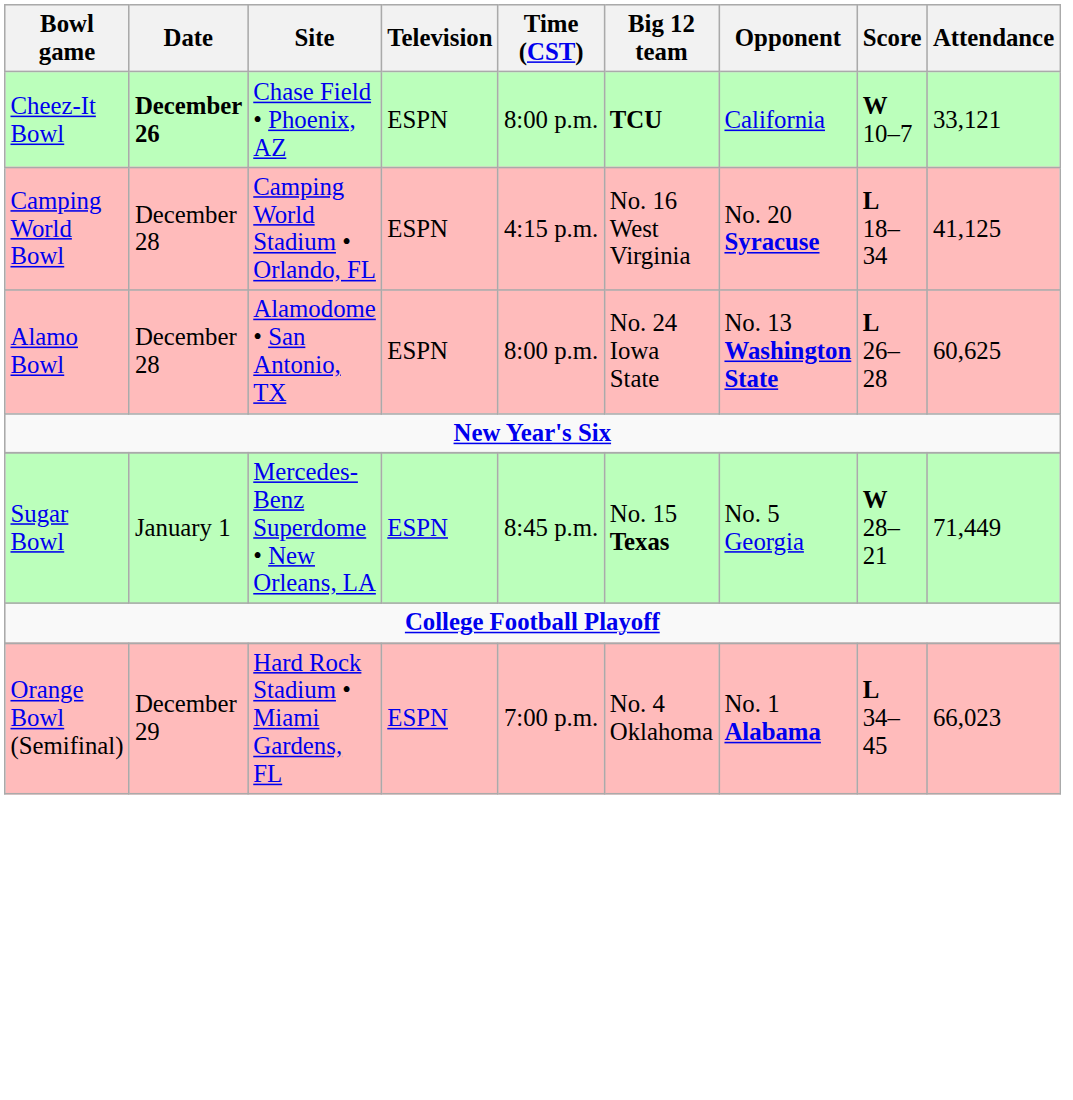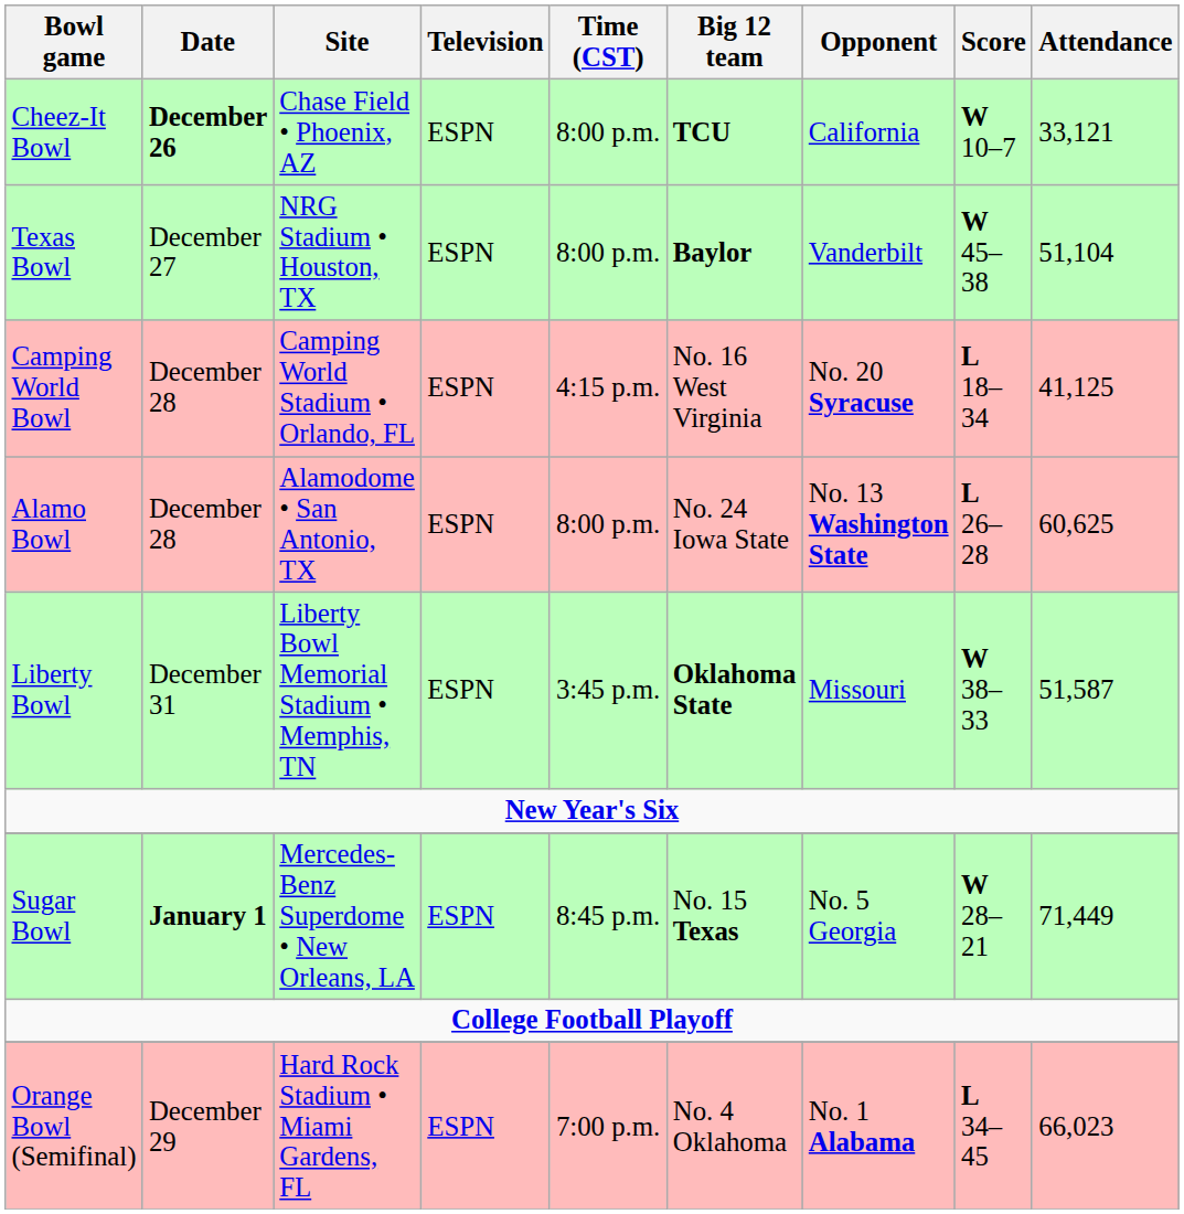+ row: Texas Bowl | December 27 | NRG Stadium • Houston, TX | ESPN | 8:00 p.m. | Baylor | Vanderbilt | W 45–38 | 51,104
+ row: Liberty Bowl | December 31 | Liberty Bowl Memorial Stadium • Memphis, TN | ESPN | 3:45 p.m. | Oklahoma State | Missouri | W 38–33 | 51,587
Sugar Bowl | Date: normal -> bold
